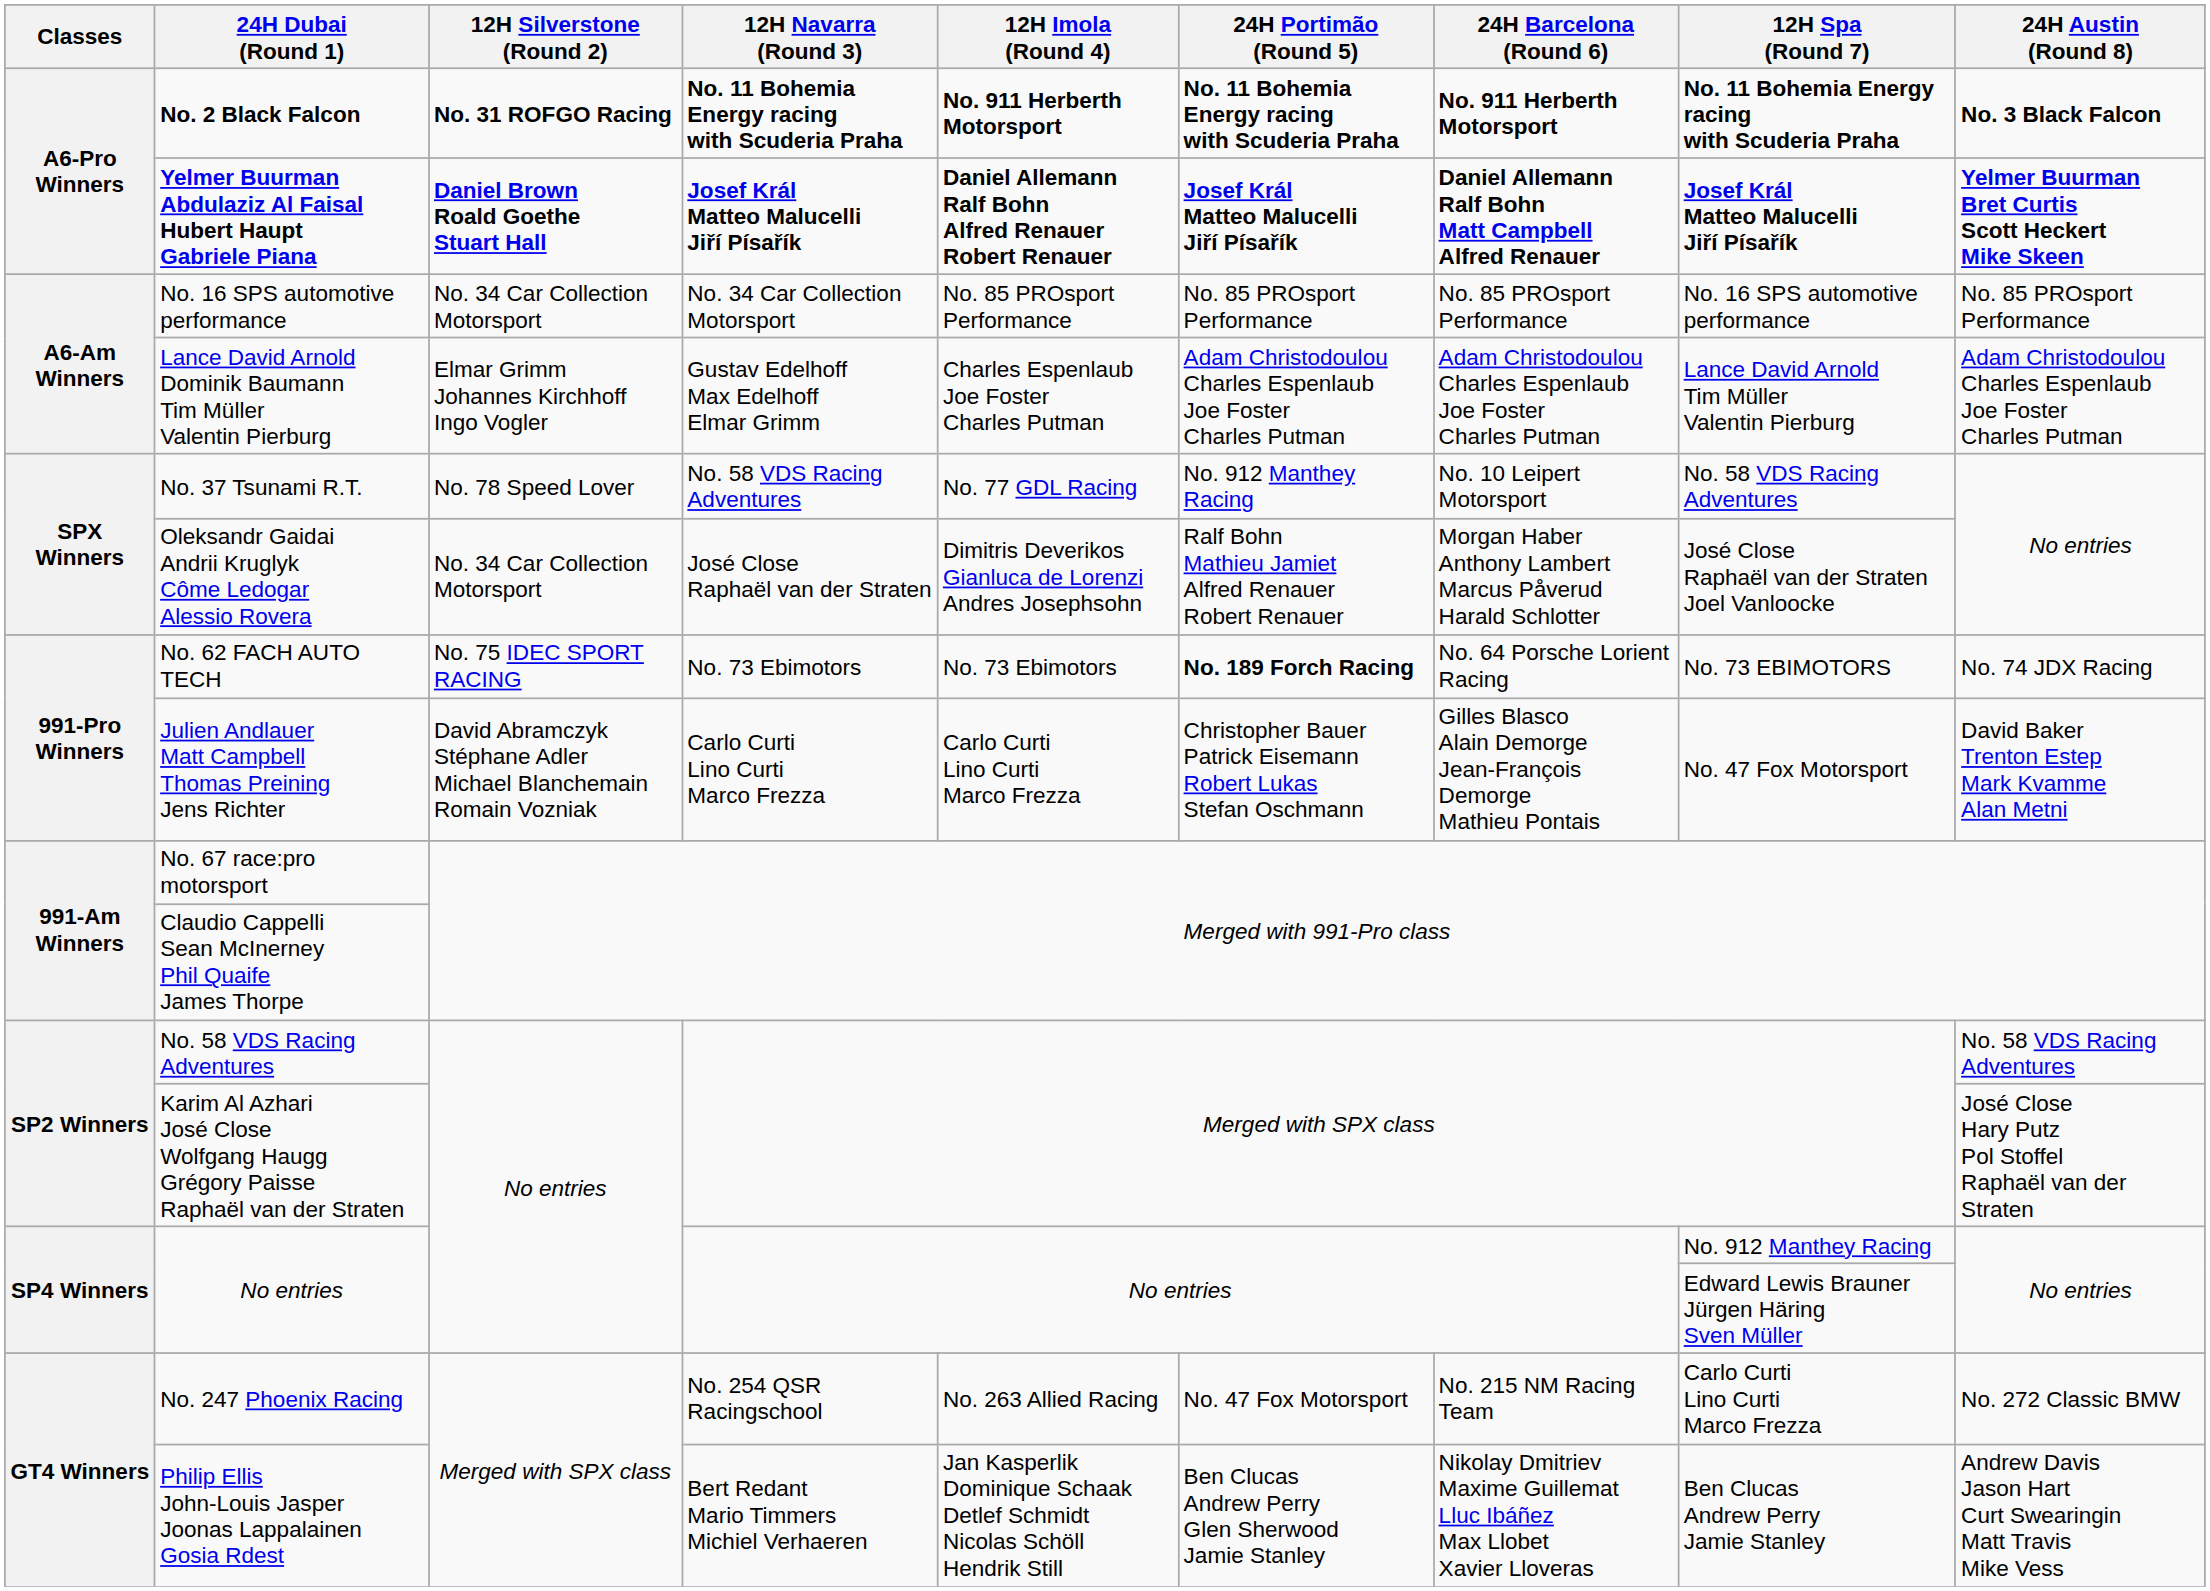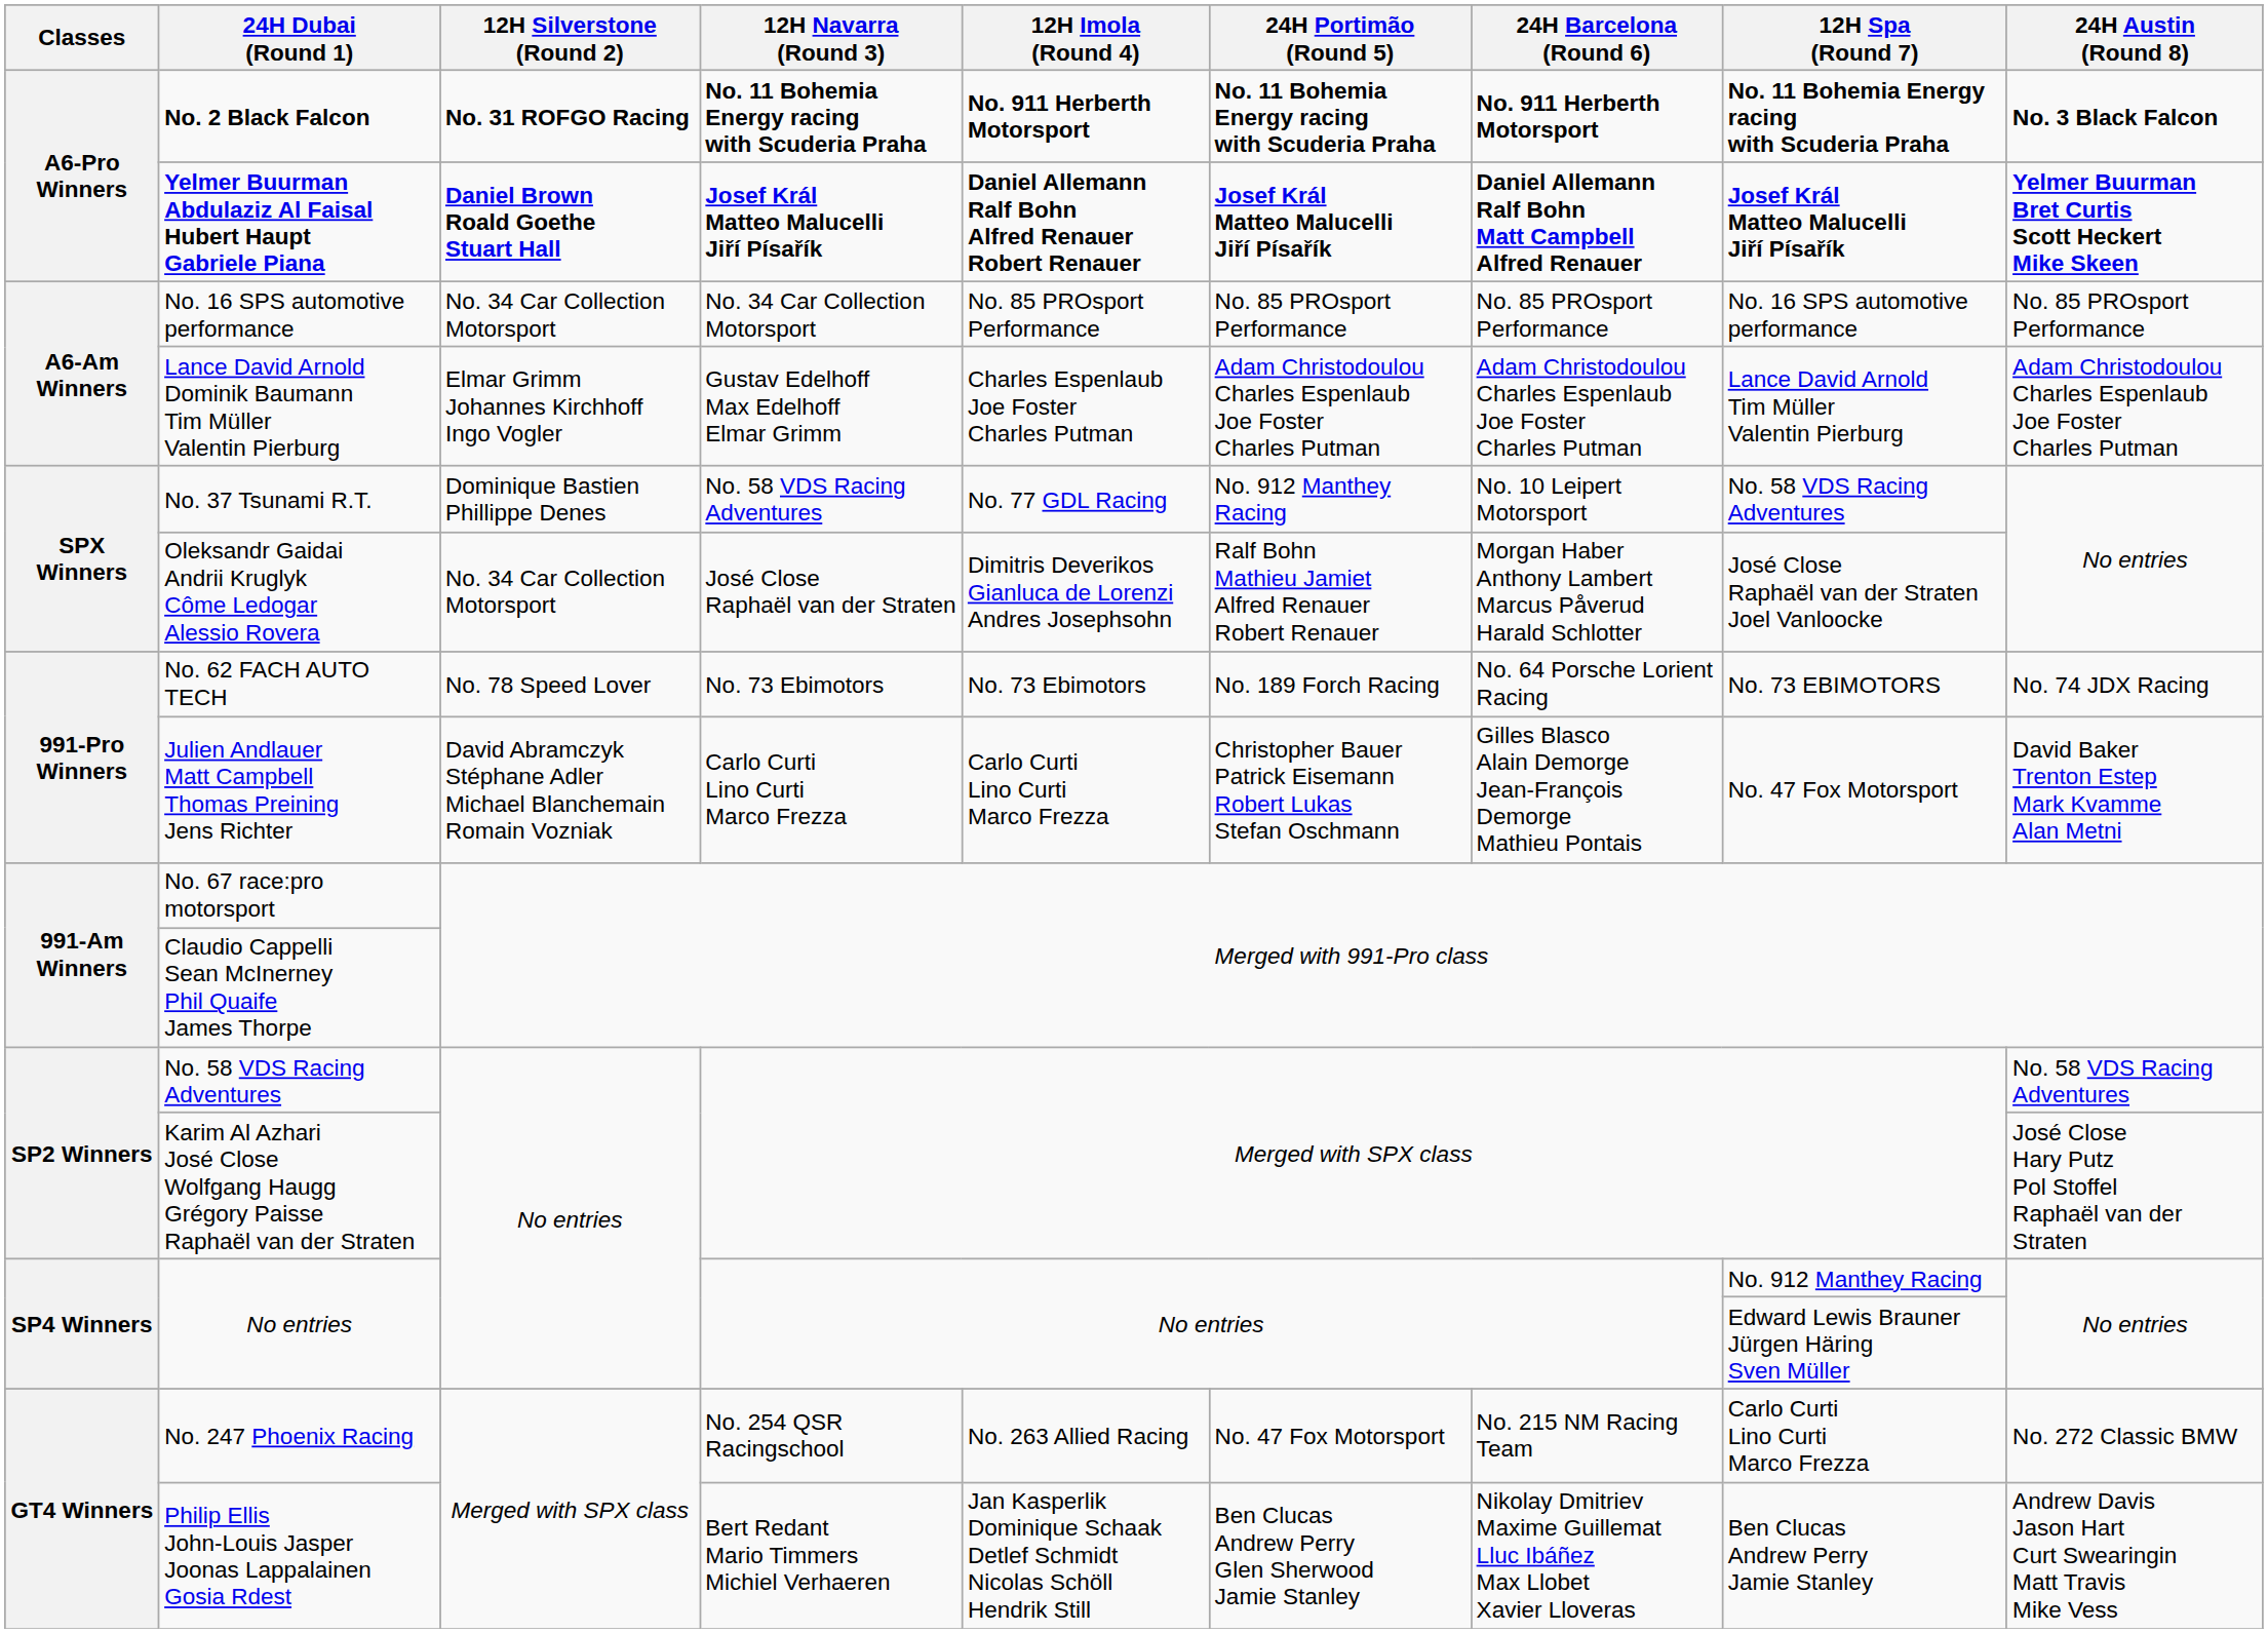No. 37 Tsunami R.T. | 12H Silverstone (Round 2): No. 78 Speed Lover -> Dominique Bastien Phillippe Denes
No. 62 FACH AUTO TECH | 12H Silverstone (Round 2): No. 75 IDEC SPORT RACING -> No. 78 Speed Lover
No. 62 FACH AUTO TECH | 24H Portimão (Round 5): bold -> normal
